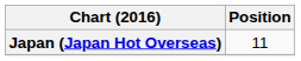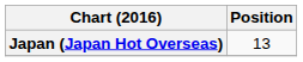Japan (Japan Hot Overseas) | Position: 11 -> 13
